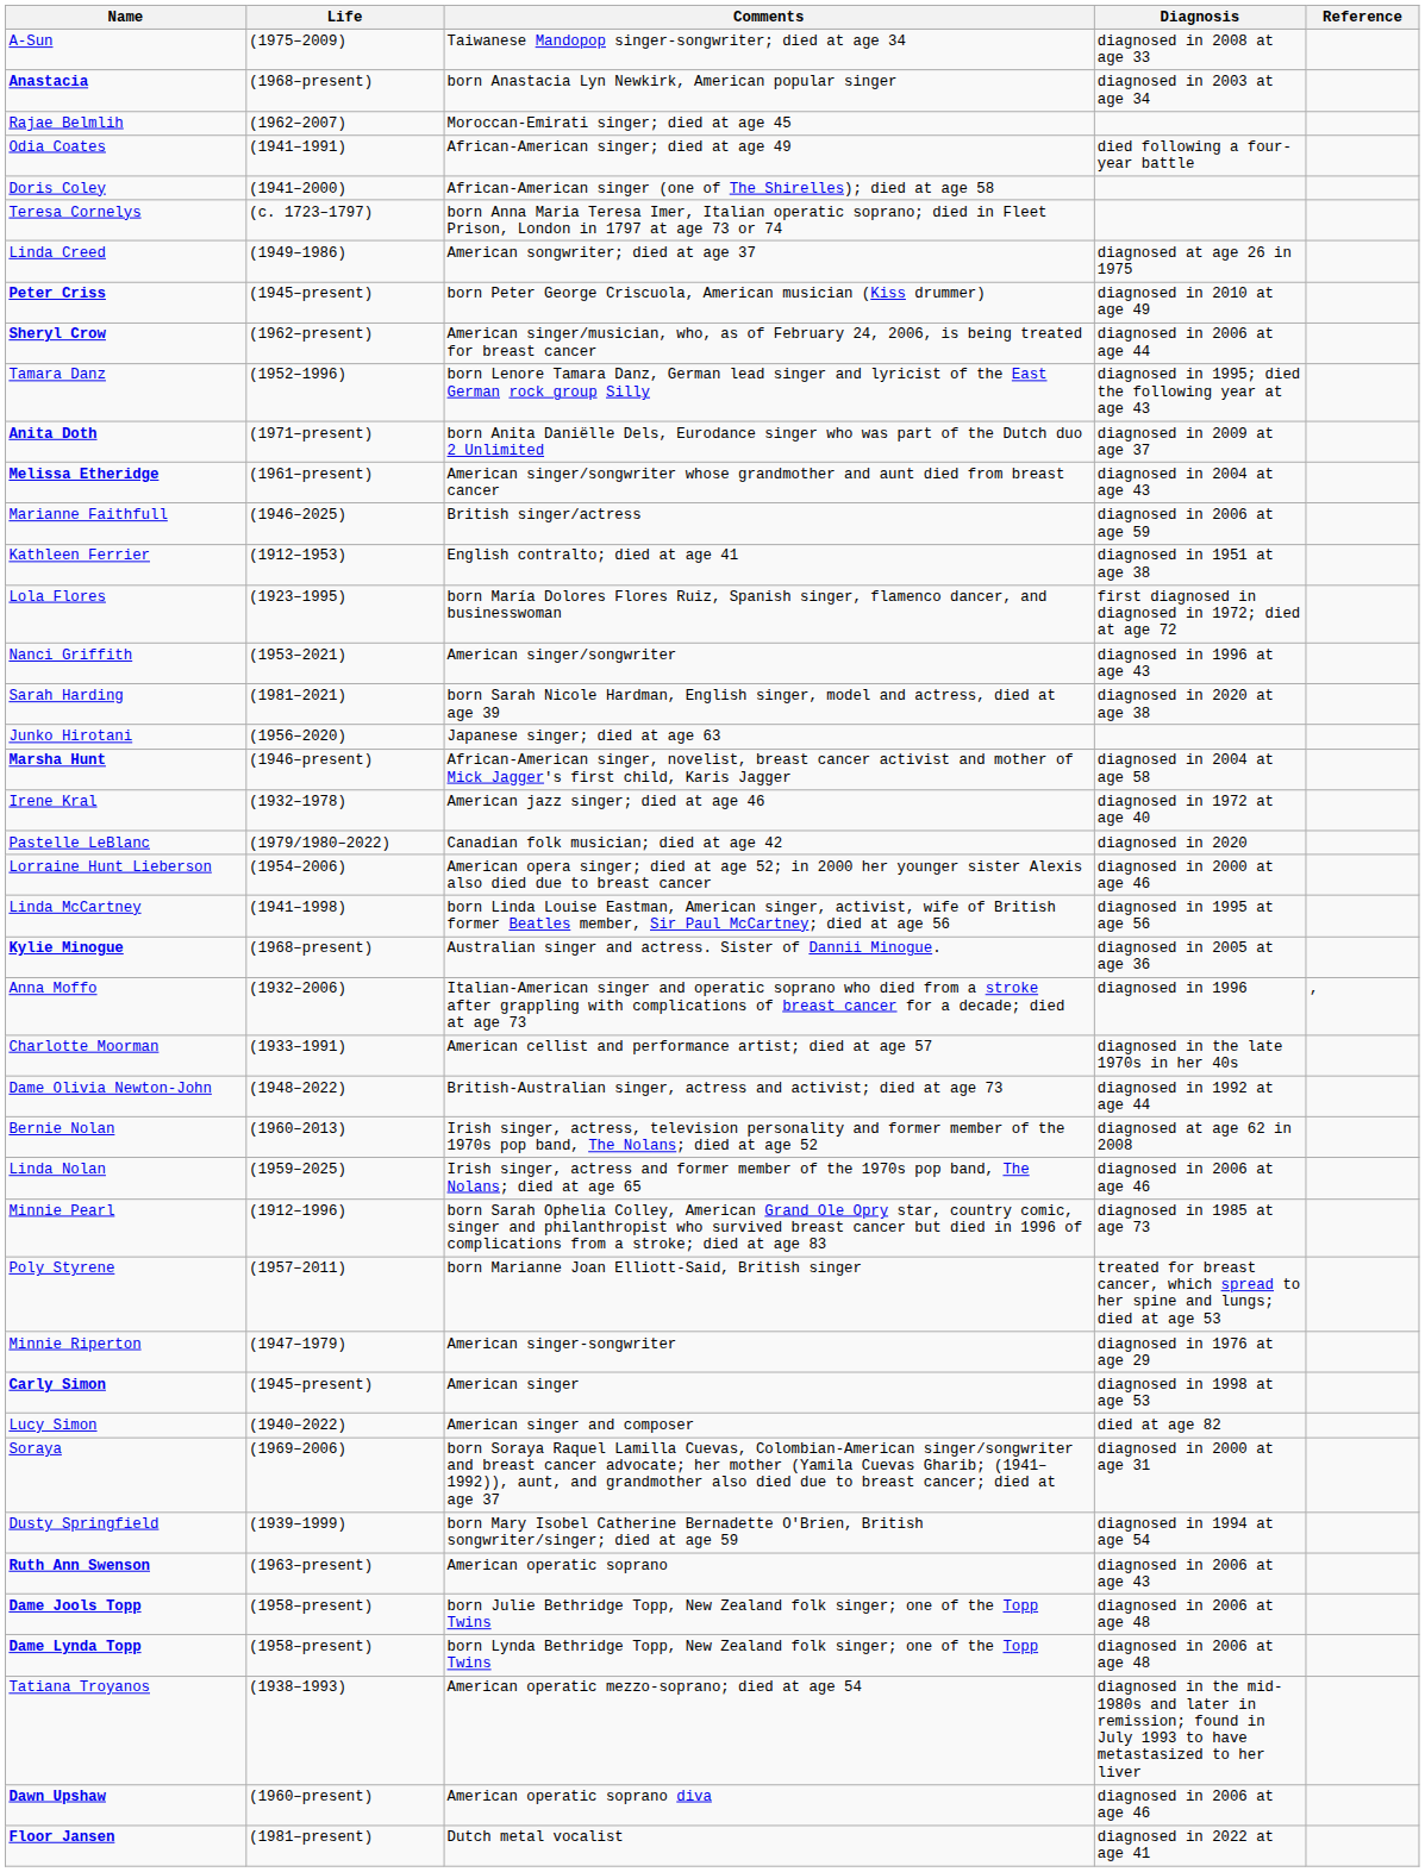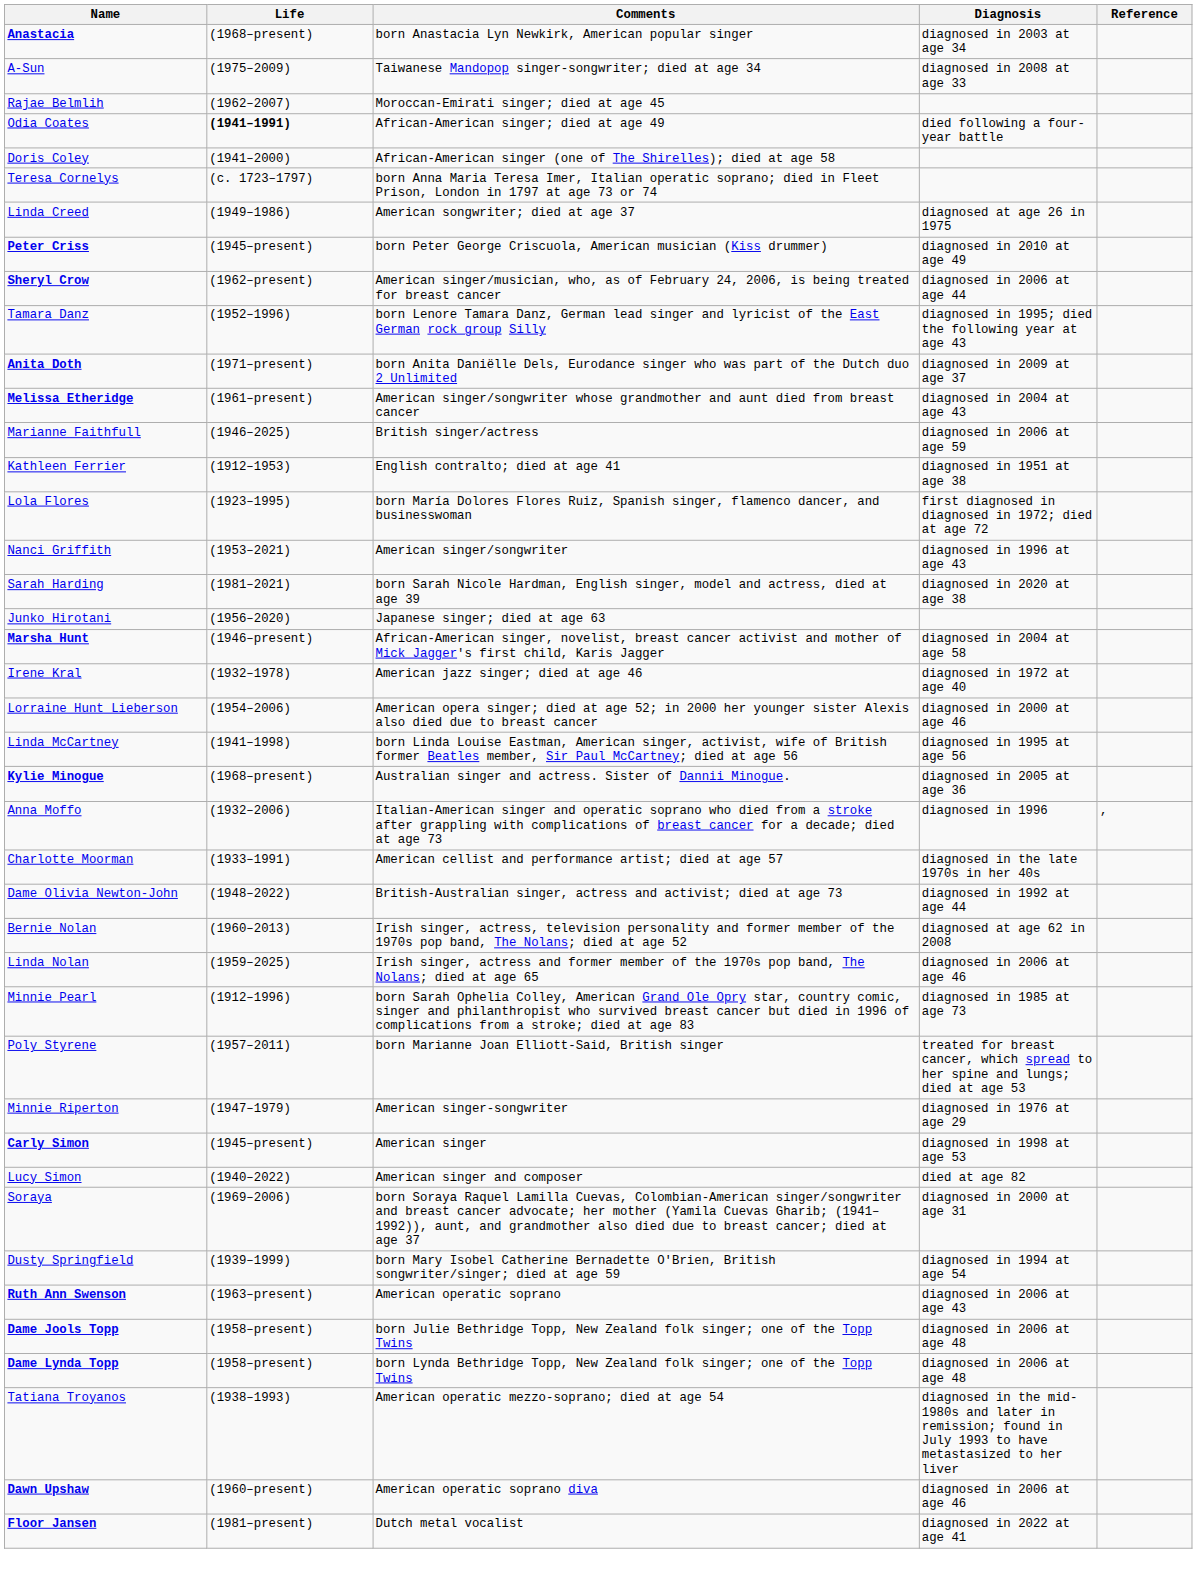rows swapped: A-Sun <-> Anastacia
Odia Coates | Life: normal -> bold
- row: Pastelle LeBlanc | (1979/1980–2022) | Canadian folk musician; died at age 42 | diagnosed in 2020
